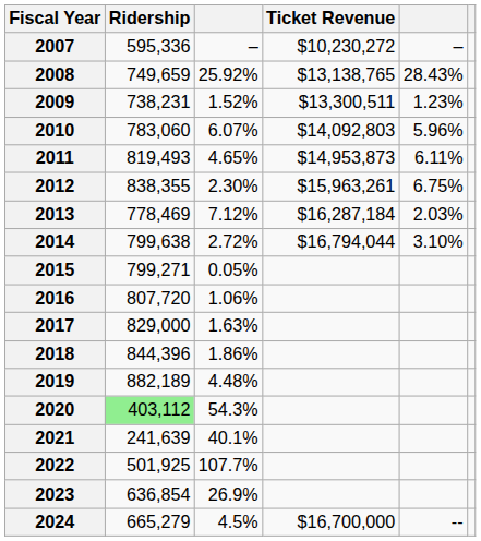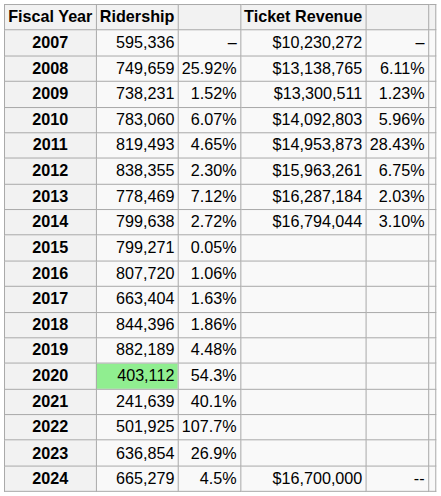2008 | column 5: 28.43% -> 6.11%
2011 | column 5: 6.11% -> 28.43%
2017 | Ridership: 829,000 -> 663,404
